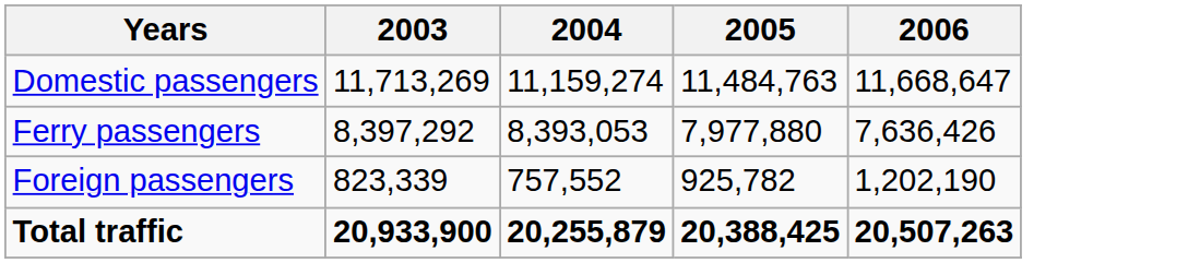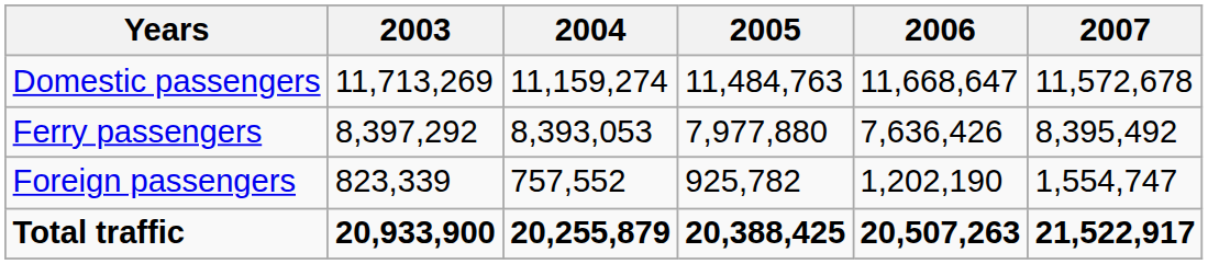+ column: 2007 | 11,572,678 | 8,395,492 | 1,554,747 | 21,522,917
